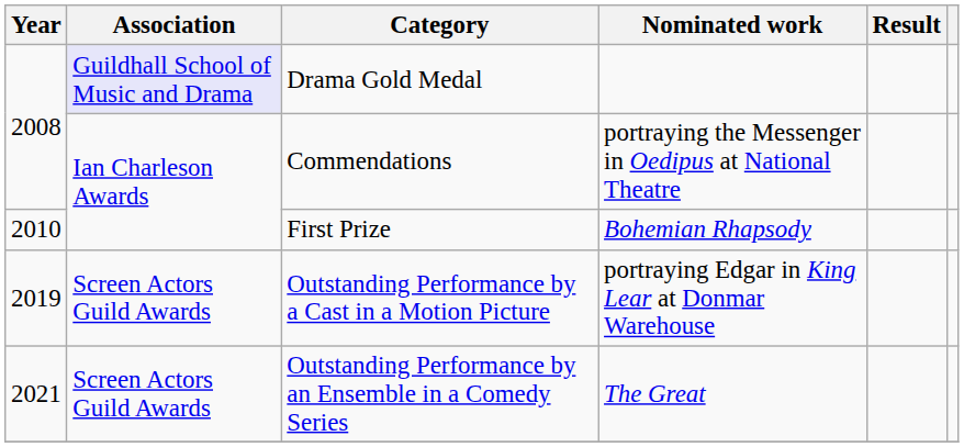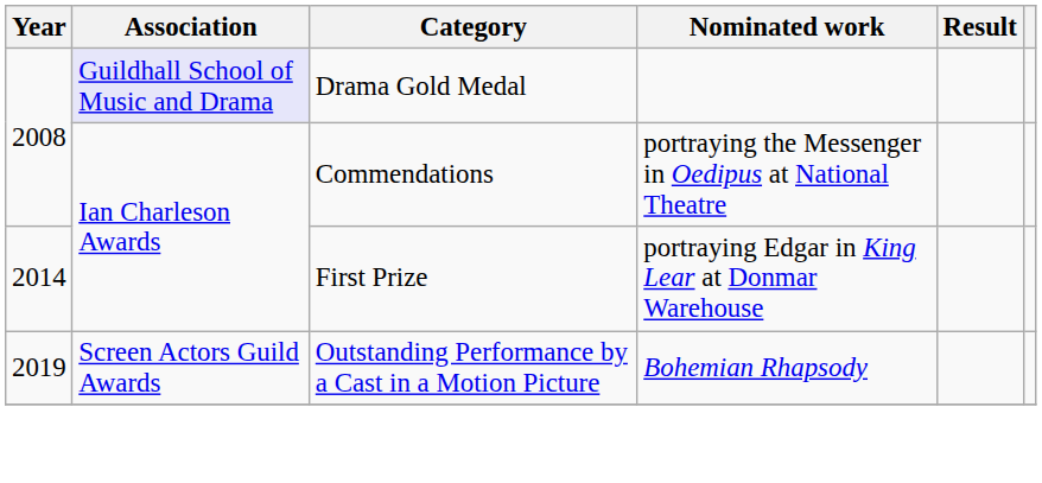First Prize | Year: 2010 -> 2014
First Prize | Nominated work: Bohemian Rhapsody -> portraying Edgar in King Lear at Donmar Warehouse
Outstanding Performance by a Cast in a Motion Picture | Nominated work: portraying Edgar in King Lear at Donmar Warehouse -> Bohemian Rhapsody
- row: 2021 | Screen Actors Guild Awards | Outstanding Performance by an Ensemble in a Comedy Series | The Great
